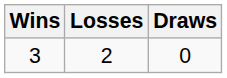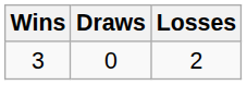columns swapped: Losses <-> Draws
